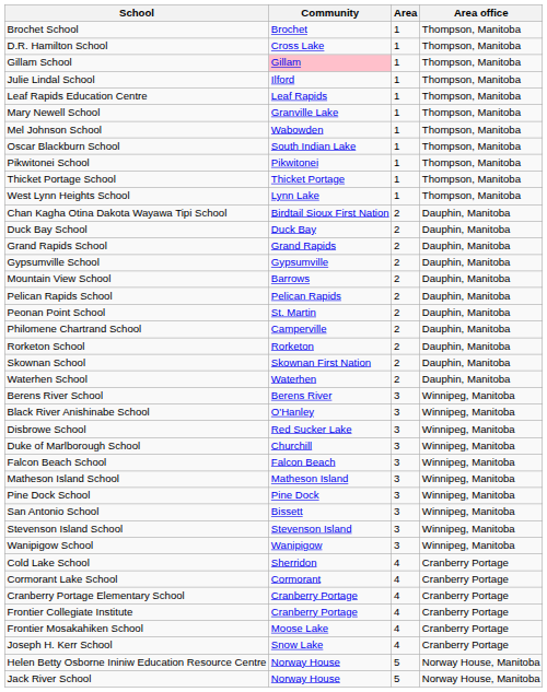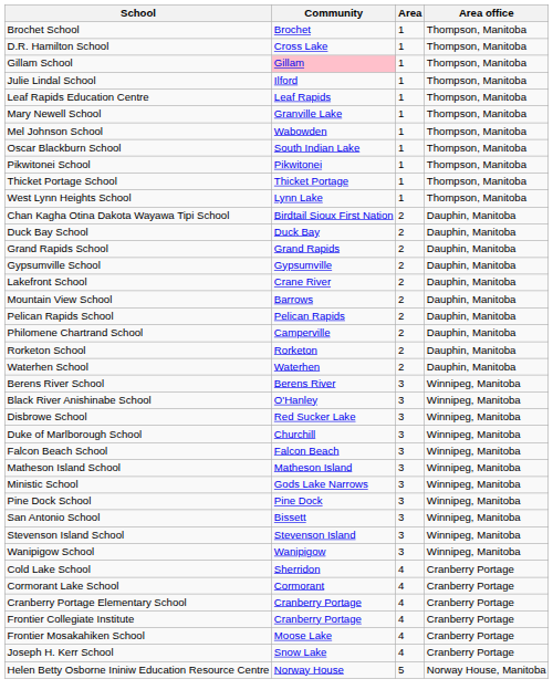+ row: Lakefront School | Crane River | 2 | Dauphin, Manitoba
- row: Peonan Point School | St. Martin | 2 | Dauphin, Manitoba
- row: Skownan School | Skownan First Nation | 2 | Dauphin, Manitoba
+ row: Ministic School | Gods Lake Narrows | 3 | Winnipeg, Manitoba
- row: Jack River School | Norway House | 5 | Norway House, Manitoba
